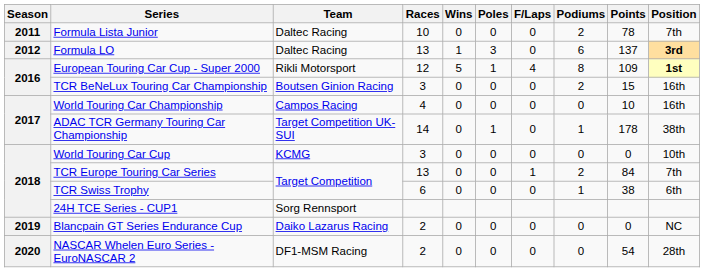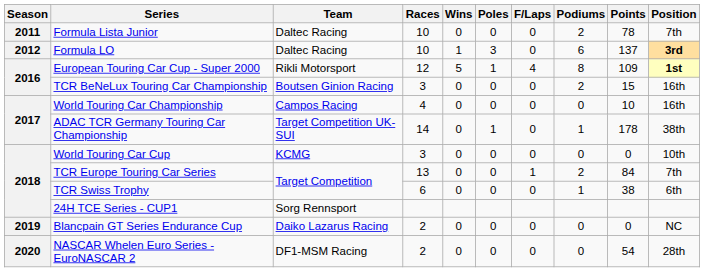Formula LO | Races: 13 -> 10
